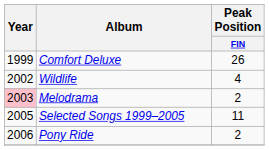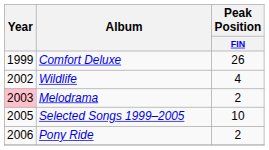Selected Songs 1999–2005 | Peak Position / FIN: 11 -> 10
